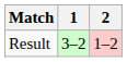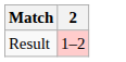- column: 1 | 3–2
